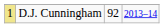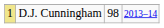D.J. Cunningham | column 3: 92 -> 98
